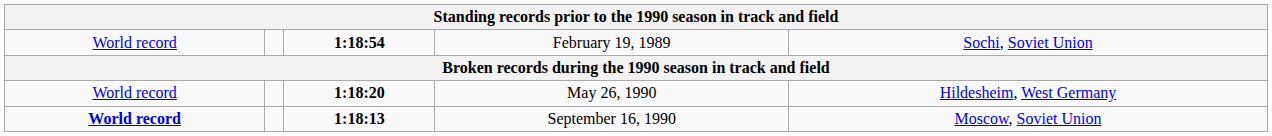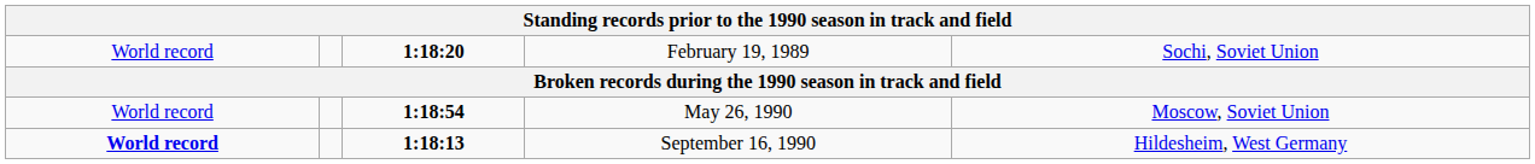February 19, 1989 | column 3: 1:18:54 -> 1:18:20
May 26, 1990 | column 3: 1:18:20 -> 1:18:54
May 26, 1990 | column 5: Hildesheim, West Germany -> Moscow, Soviet Union
September 16, 1990 | column 5: Moscow, Soviet Union -> Hildesheim, West Germany
